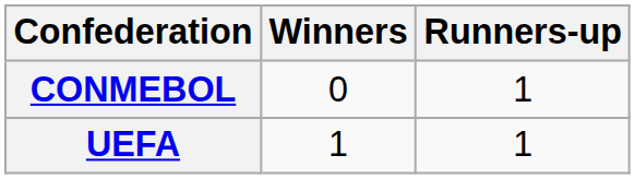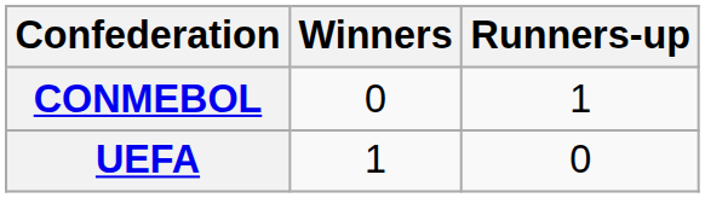UEFA | Runners-up: 1 -> 0
